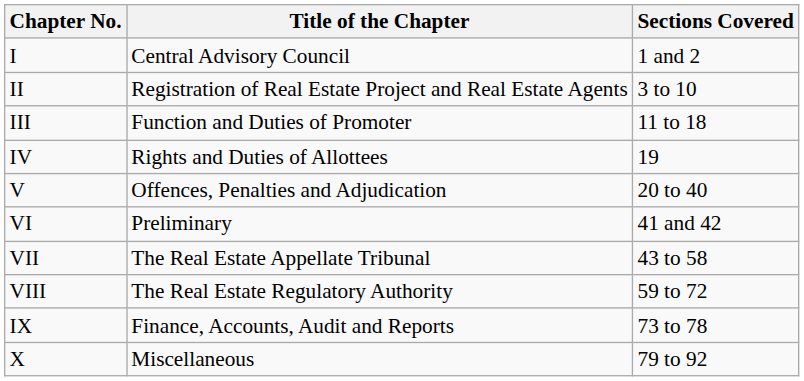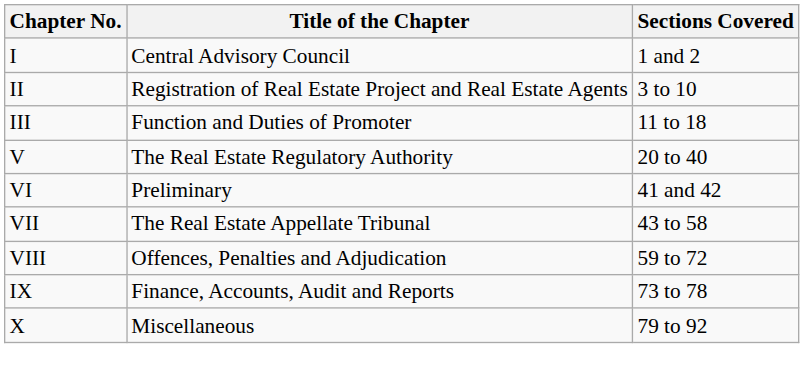- row: IV | Rights and Duties of Allottees | 19
V | Title of the Chapter: Offences, Penalties and Adjudication -> The Real Estate Regulatory Authority
VIII | Title of the Chapter: The Real Estate Regulatory Authority -> Offences, Penalties and Adjudication
